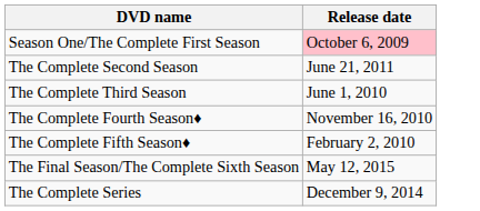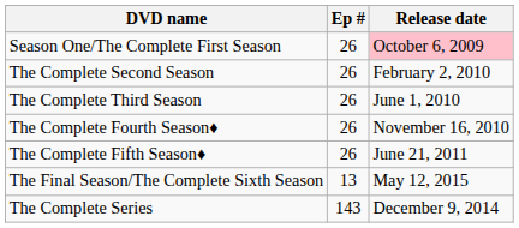+ column: Ep # | 26 | 26 | 26 | 26 | 26 | 13 | 143
The Complete Second Season | Release date: June 21, 2011 -> February 2, 2010
The Complete Fifth Season♦ | Release date: February 2, 2010 -> June 21, 2011
